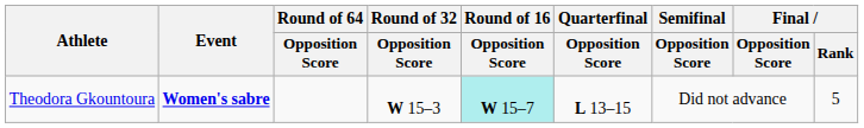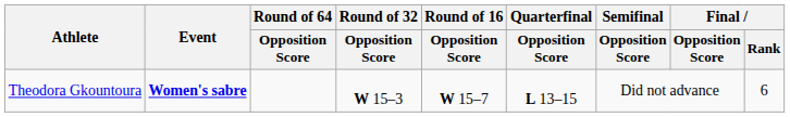Theodora Gkountoura | Round of 16 / Opposition Score: paleturquoise background -> no background
Theodora Gkountoura | Final / Rank: 5 -> 6
